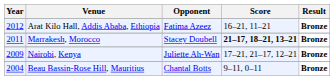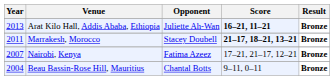Arat Kilo Hall, Addis Ababa, Ethiopia | Year: 2012 -> 2013
Arat Kilo Hall, Addis Ababa, Ethiopia | Opponent: Fatima Azeez -> Juliette Ah-Wan
Arat Kilo Hall, Addis Ababa, Ethiopia | Score: normal -> bold
Nairobi, Kenya | Year: 2009 -> 2007
Nairobi, Kenya | Opponent: Juliette Ah-Wan -> Fatima Azeez
